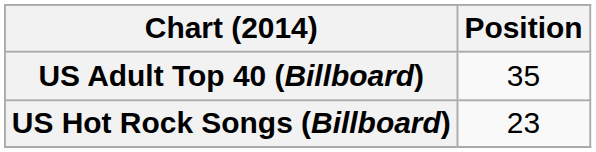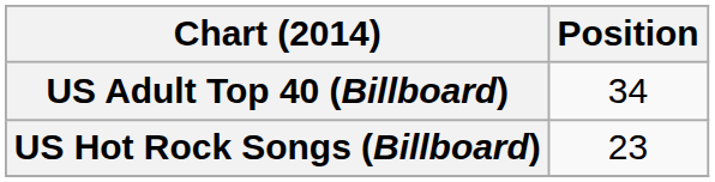US Adult Top 40 (Billboard) | Position: 35 -> 34
